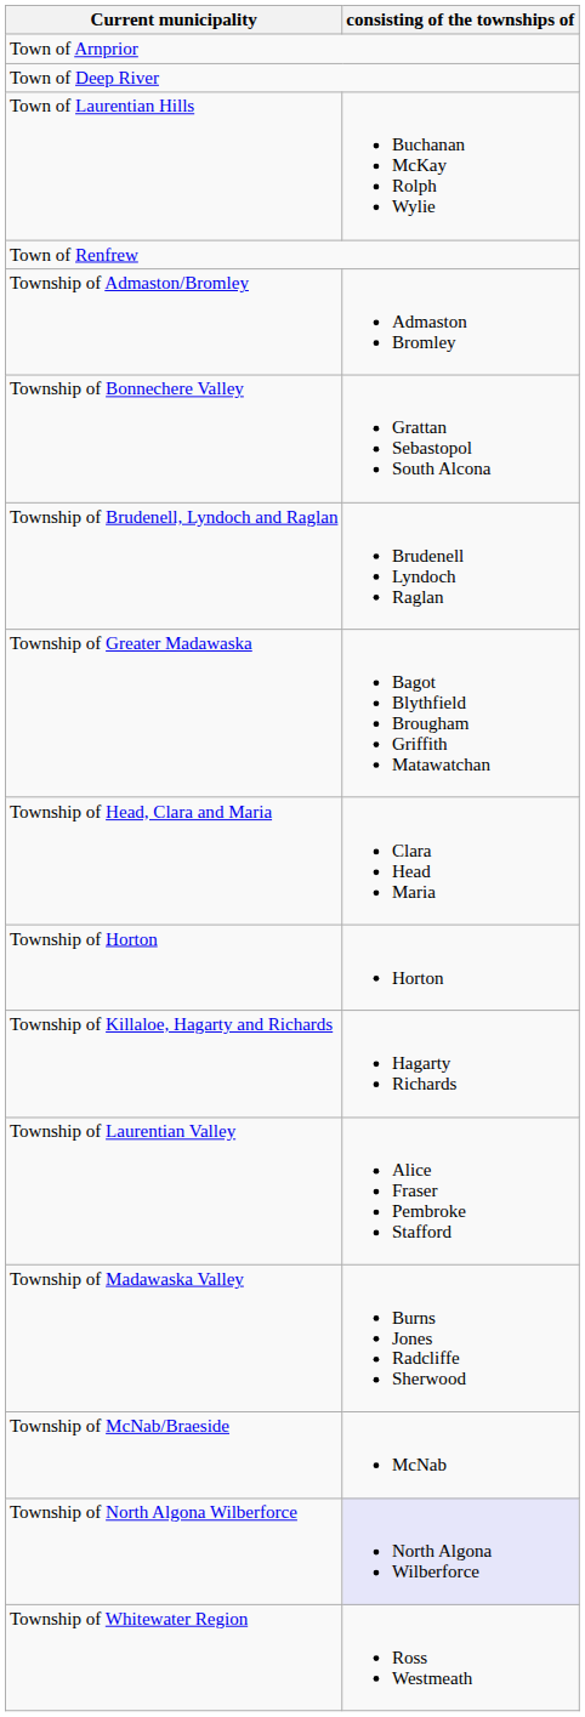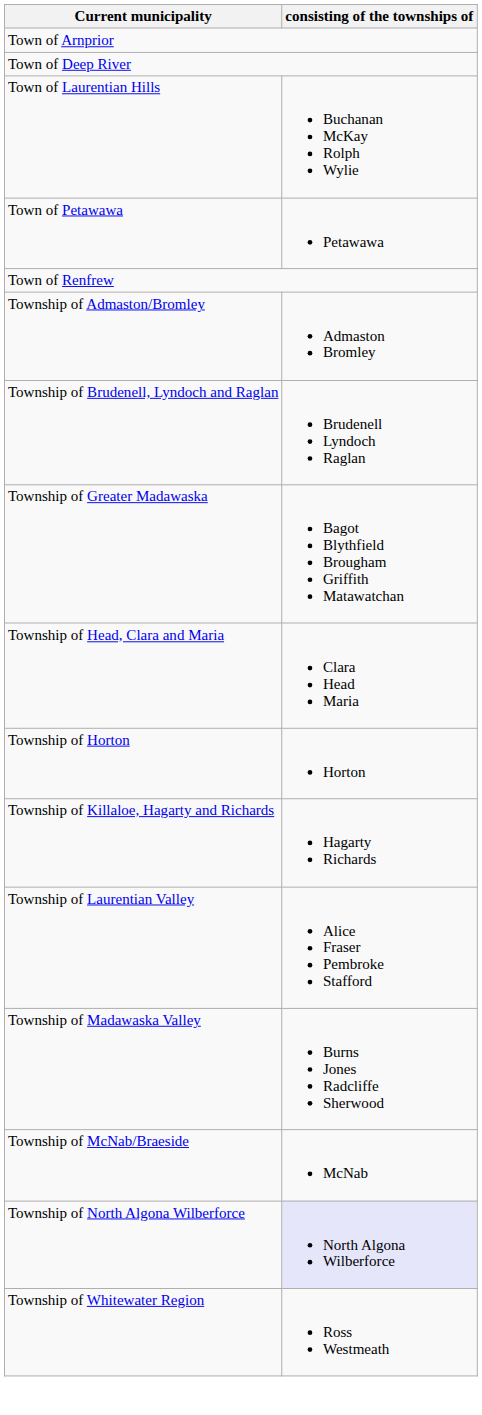+ row: Town of Petawawa | Petawawa
- row: Township of Bonnechere Valley | Grattan Sebastopol South Alcona
